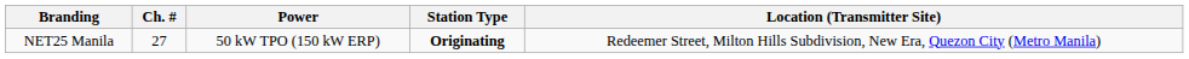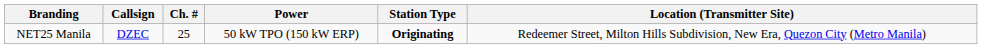+ column: Callsign | DZEC
NET25 Manila | Ch. #: 27 -> 25
